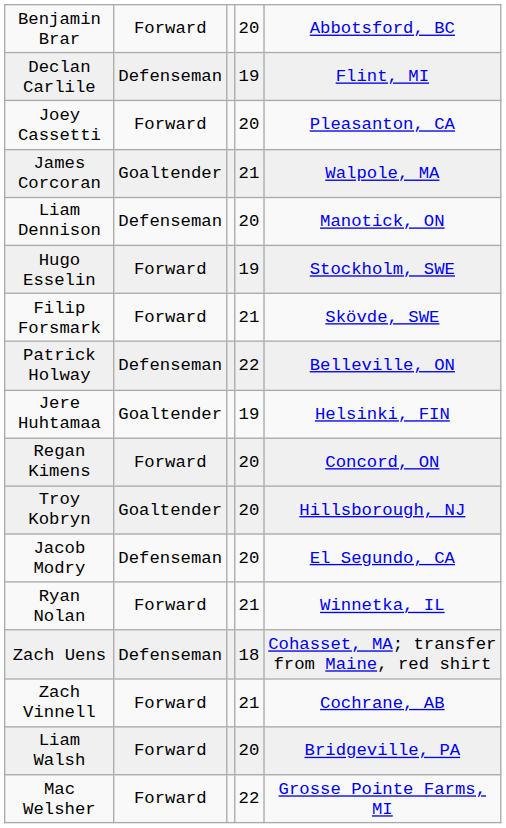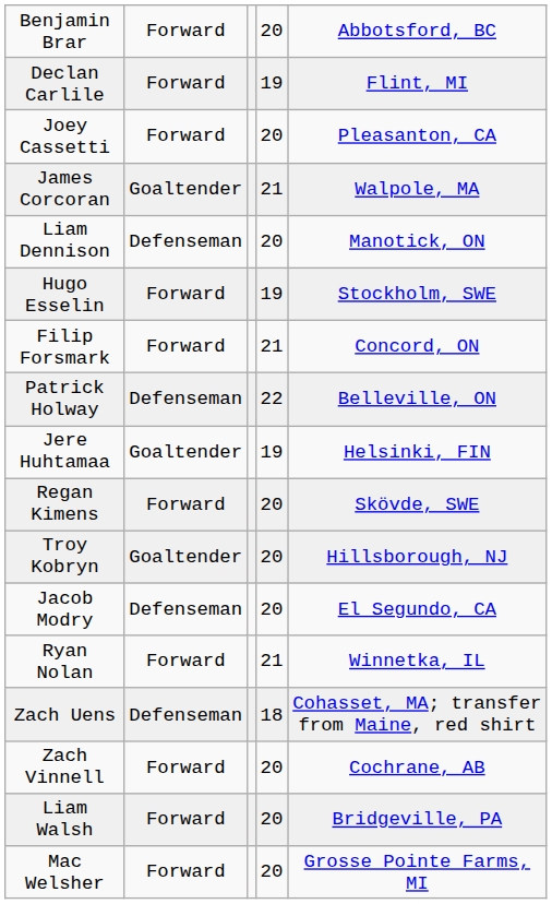Declan Carlile | column 2: Defenseman -> Forward
Filip Forsmark | column 5: Skövde, SWE -> Concord, ON
Regan Kimens | column 5: Concord, ON -> Skövde, SWE
Zach Vinnell | column 4: 21 -> 20
Mac Welsher | column 4: 22 -> 20
